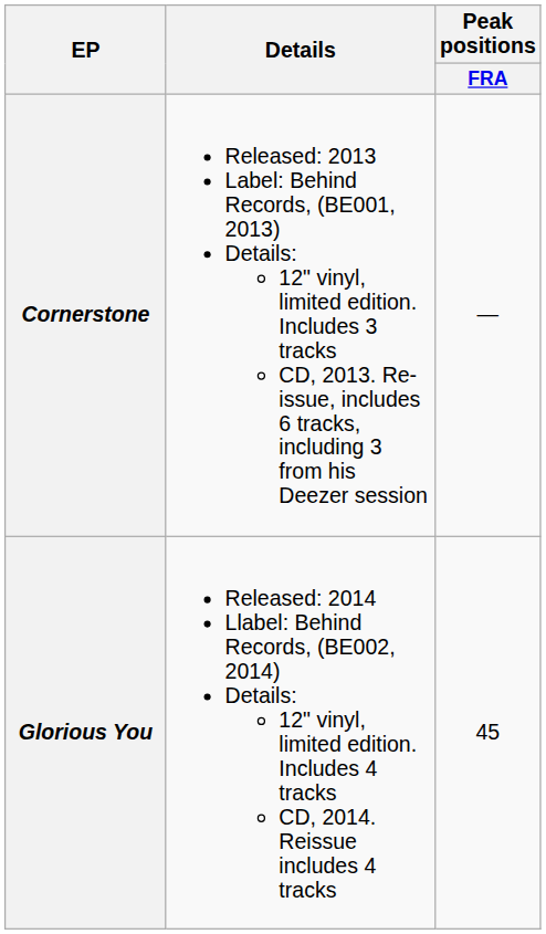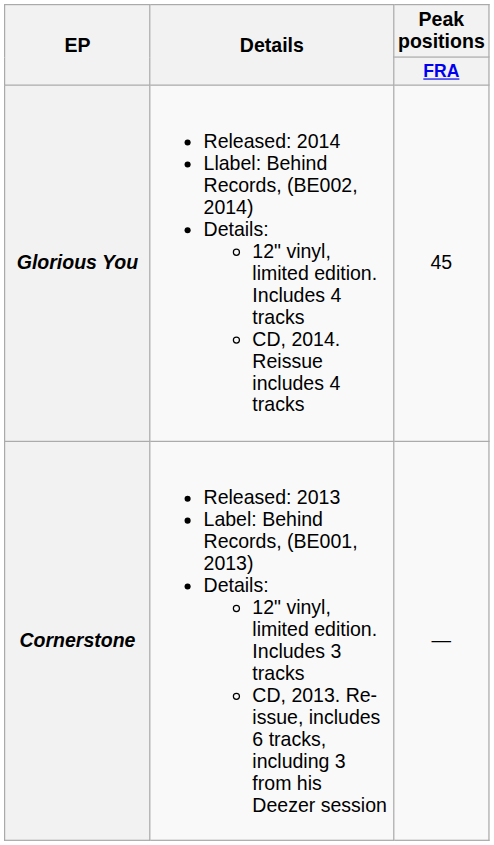rows swapped: Cornerstone <-> Glorious You
